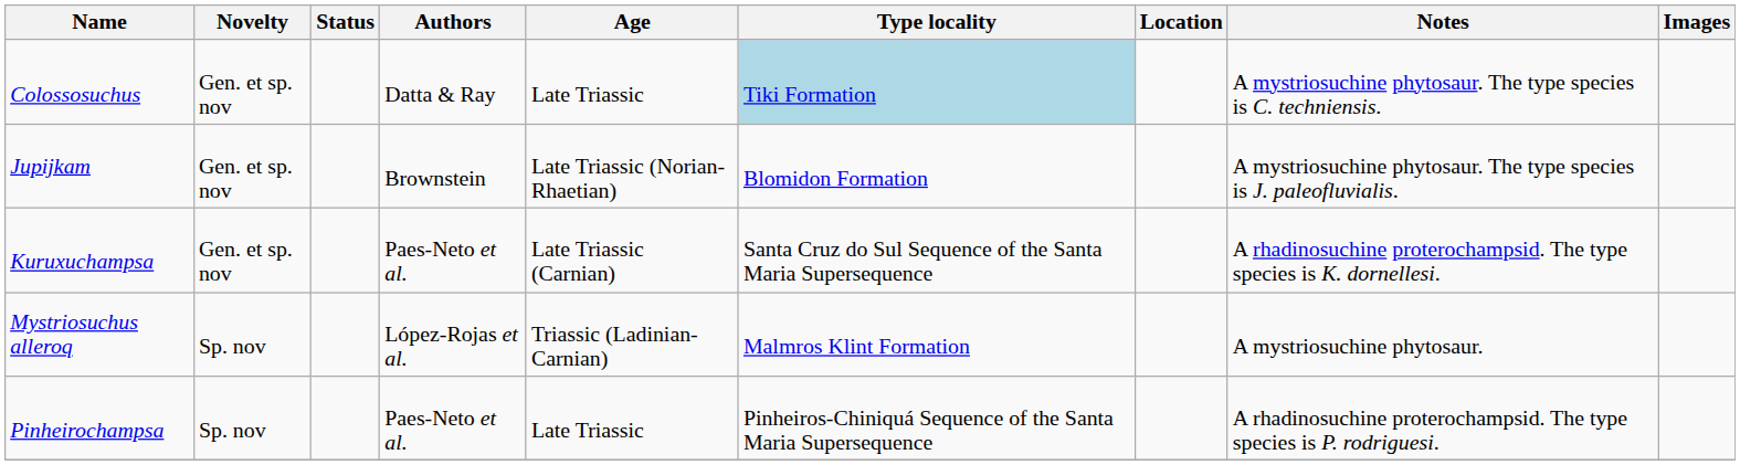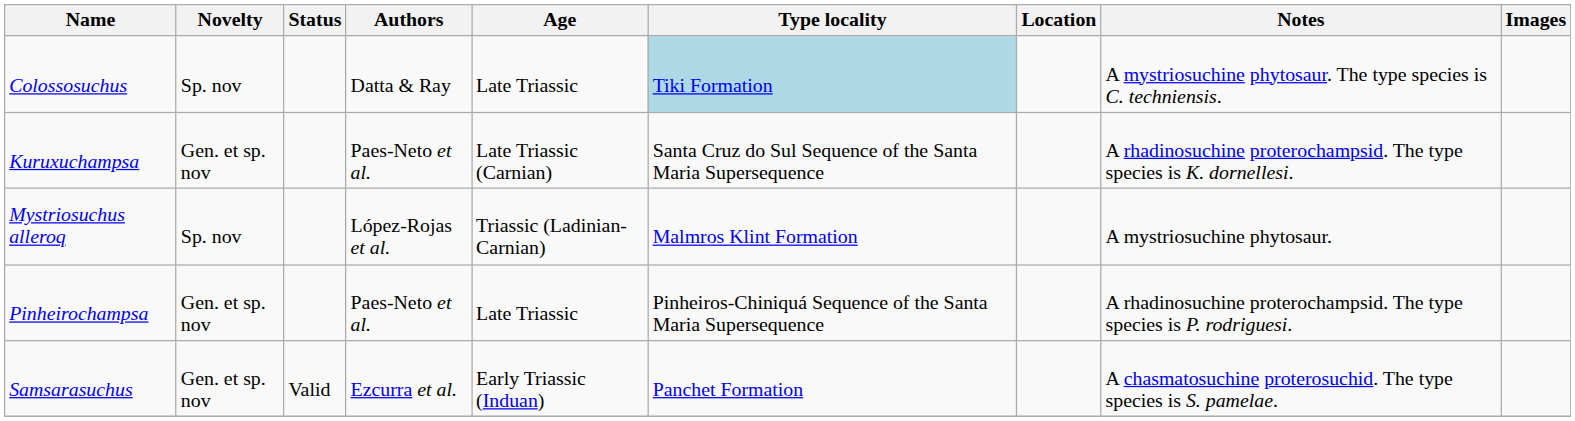Colossosuchus | Novelty: Gen. et sp. nov -> Sp. nov
- row: Jupijkam | Gen. et sp. nov | Brownstein | Late Triassic (Norian-Rhaetian) | Blomidon Formation | A mystriosuchine phytosaur. The type species is J. paleofluvialis.
Pinheirochampsa | Novelty: Sp. nov -> Gen. et sp. nov
+ row: Samsarasuchus | Gen. et sp. nov | Valid | Ezcurra et al. | Early Triassic (Induan) | Panchet Formation | A chasmatosuchine proterosuchid. The type species is S. pamelae.
